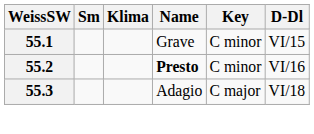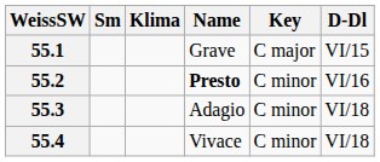55.1 | Key: C minor -> C major
55.3 | Key: C major -> C minor
+ row: 55.4 | Vivace | C minor | VI/18
